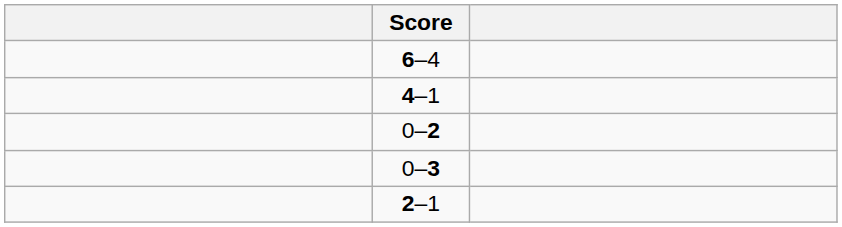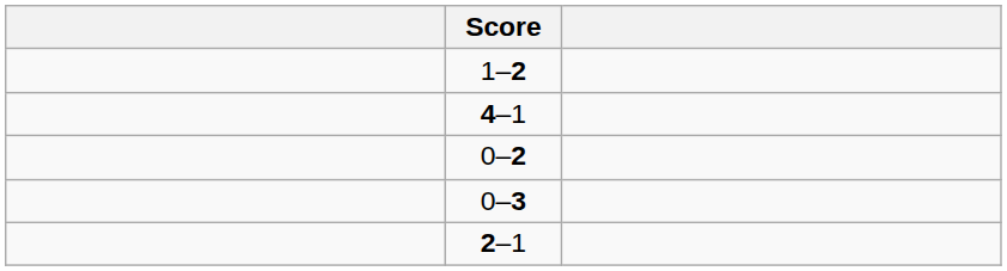- row: 6–4
+ row: 1–2
